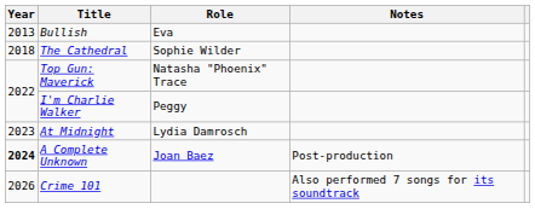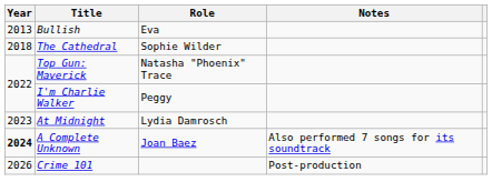A Complete Unknown | Notes: Post-production -> Also performed 7 songs for its soundtrack
Crime 101 | Notes: Also performed 7 songs for its soundtrack -> Post-production
